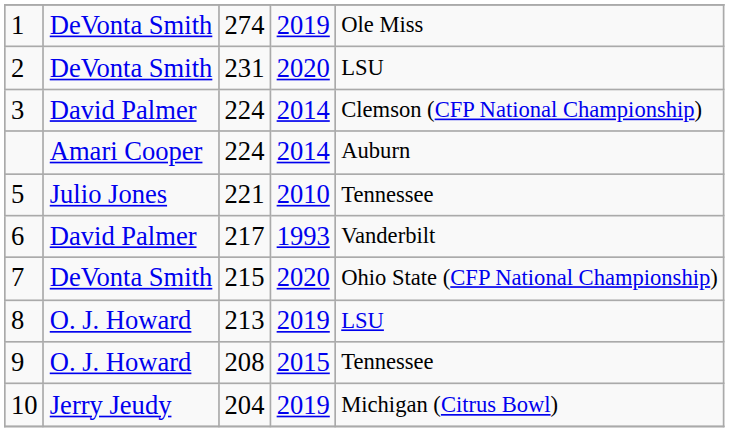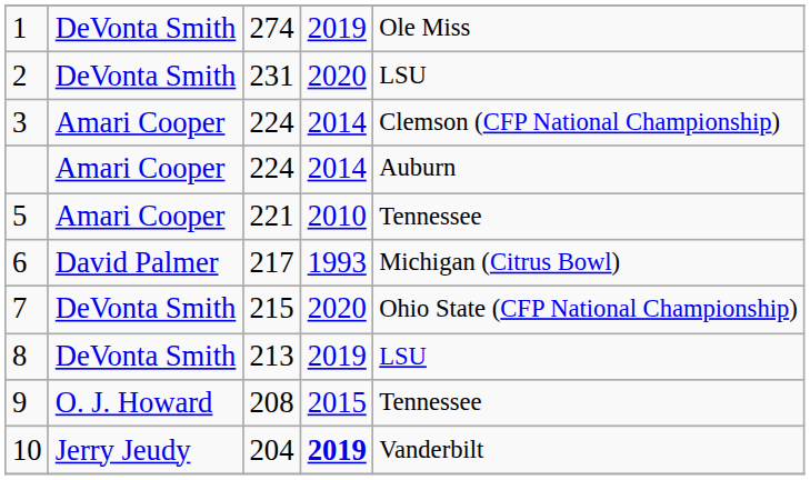3 | column 2: David Palmer -> Amari Cooper
5 | column 2: Julio Jones -> Amari Cooper
6 | column 5: Vanderbilt -> Michigan (Citrus Bowl)
8 | column 2: O. J. Howard -> DeVonta Smith
10 | column 4: normal -> bold
10 | column 5: Michigan (Citrus Bowl) -> Vanderbilt
